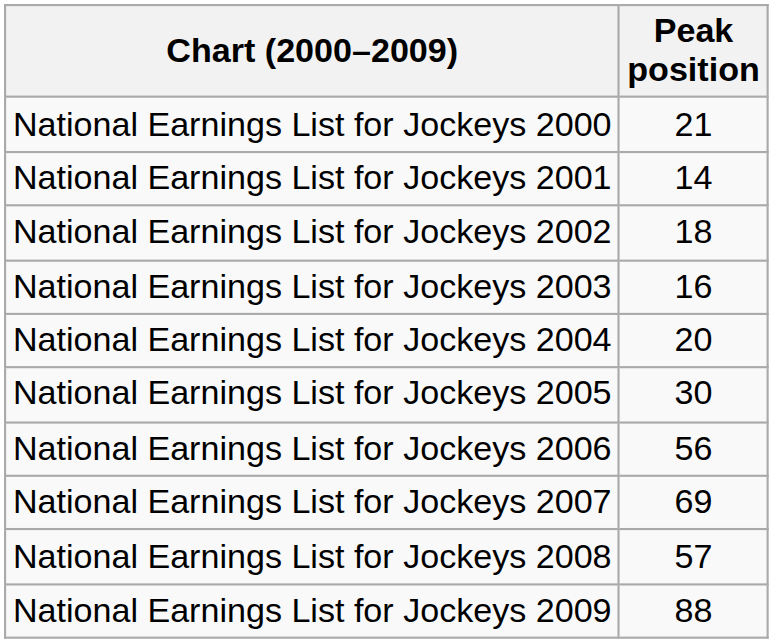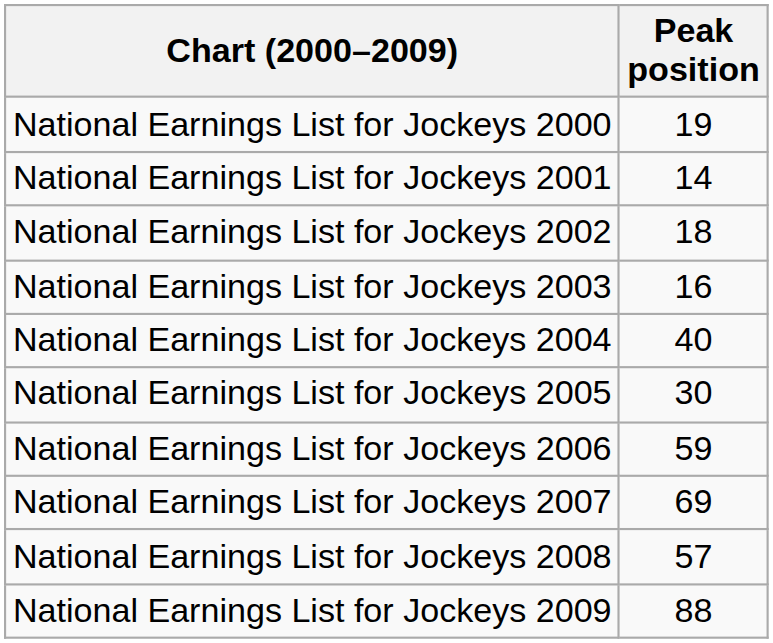National Earnings List for Jockeys 2000 | Peak position: 21 -> 19
National Earnings List for Jockeys 2004 | Peak position: 20 -> 40
National Earnings List for Jockeys 2006 | Peak position: 56 -> 59
